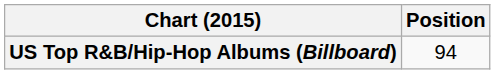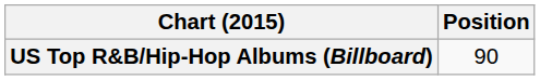US Top R&B/Hip-Hop Albums (Billboard) | Position: 94 -> 90
